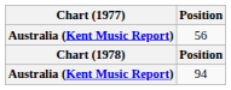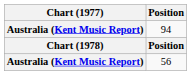rows swapped: 56 <-> 94
